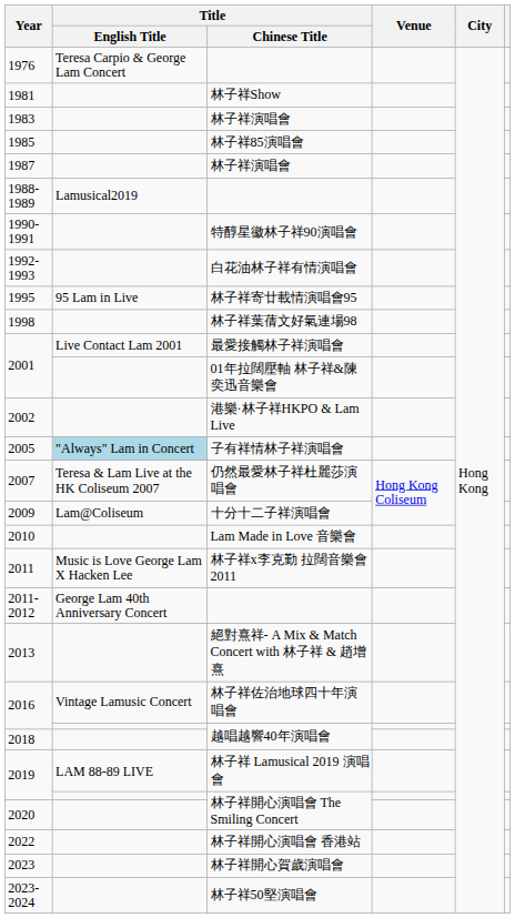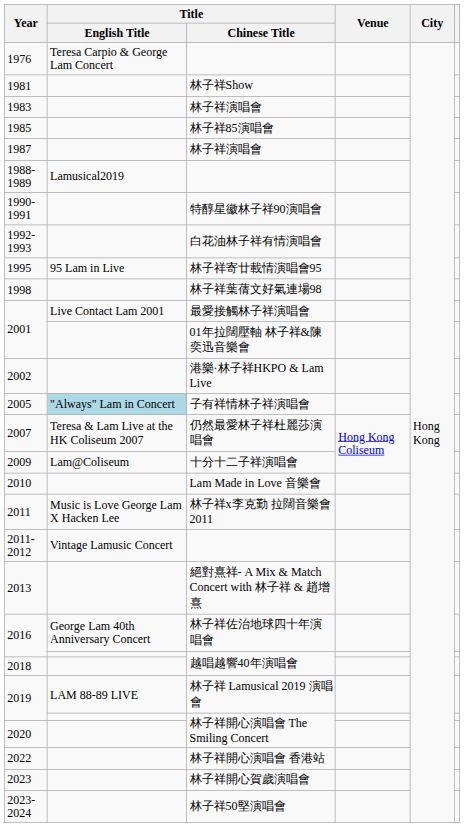2011-2012 | Title / English Title: George Lam 40th Anniversary Concert -> Vintage Lamusic Concert
2016 / 林子祥佐治地球四十年演唱會 | Title / English Title: Vintage Lamusic Concert -> George Lam 40th Anniversary Concert
